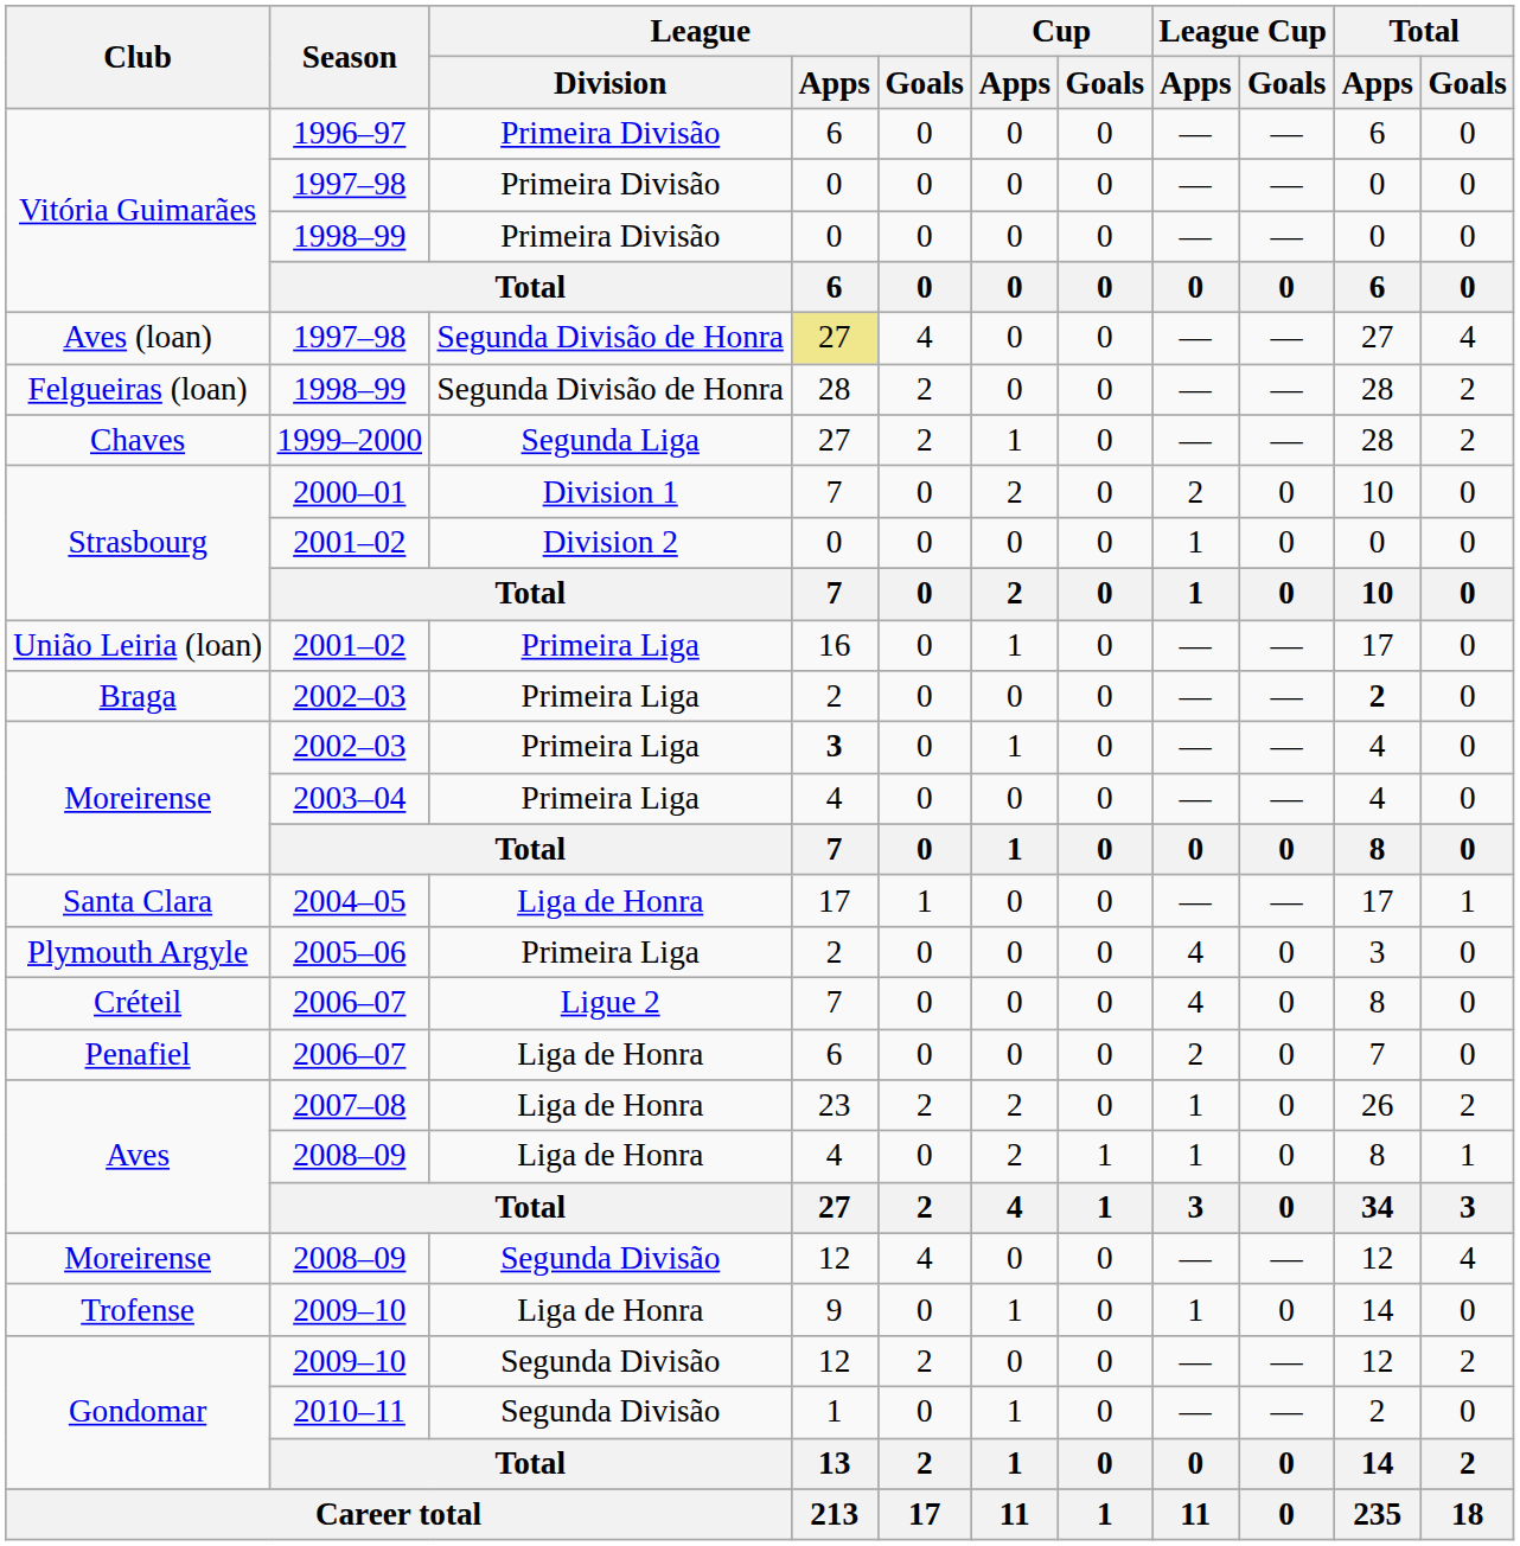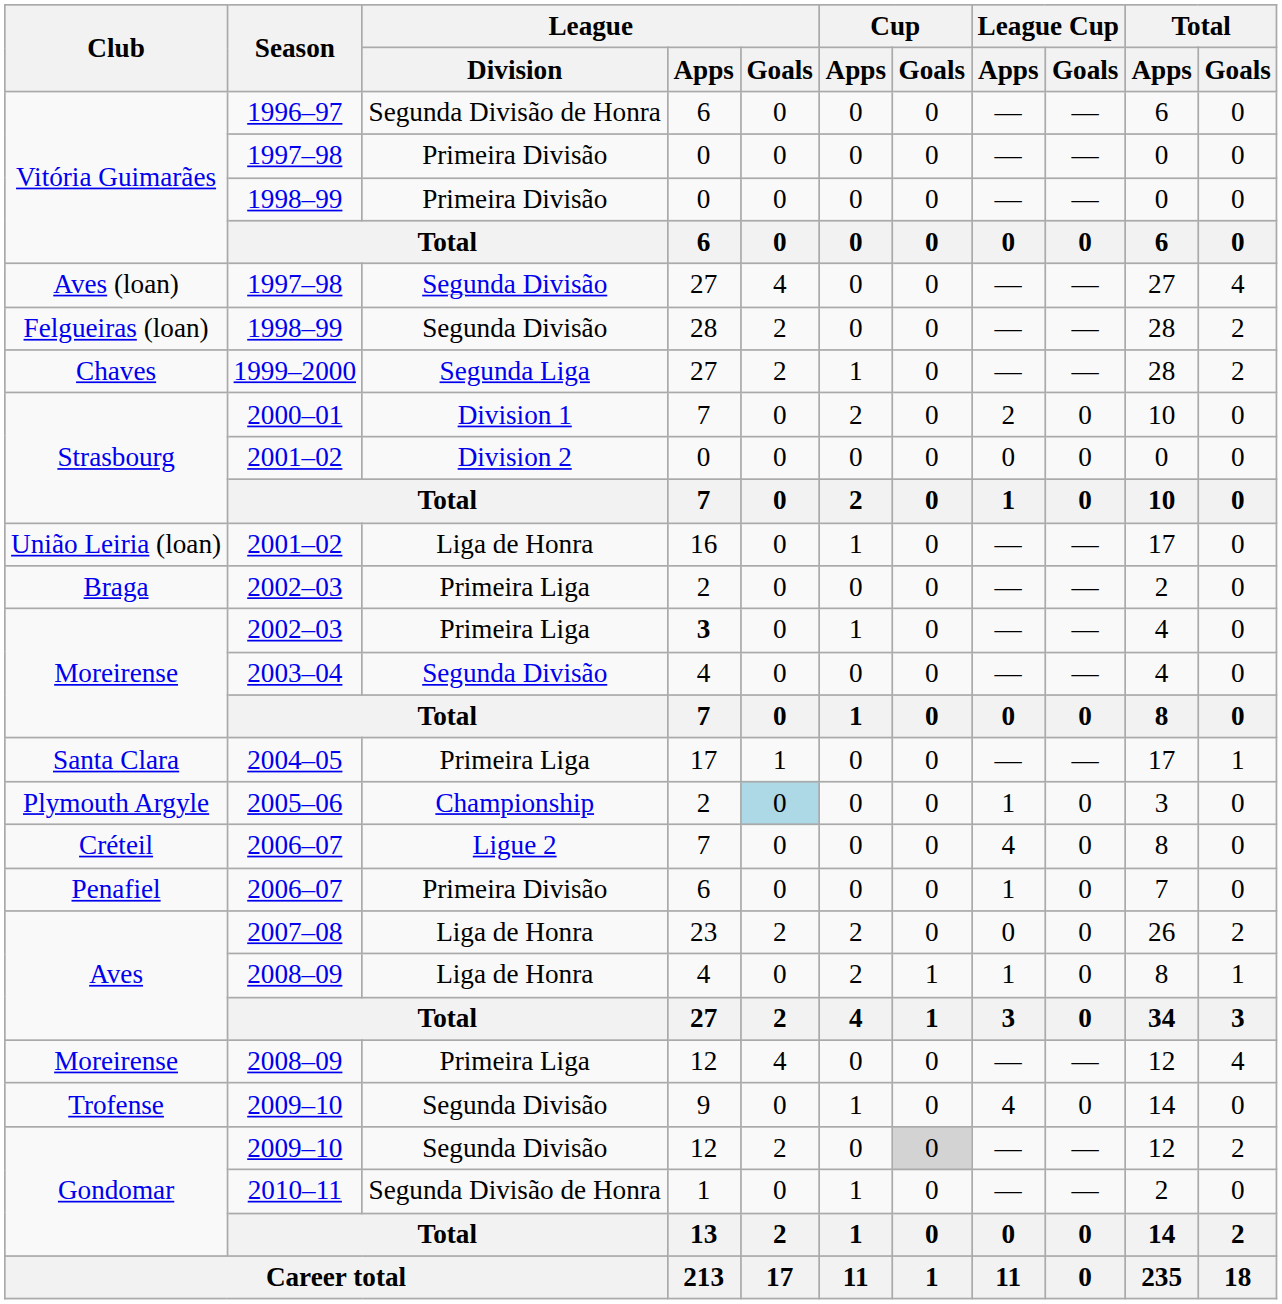Vitória Guimarães / 1996–97 | League / Division: Primeira Divisão -> Segunda Divisão de Honra
Aves (loan) | League / Division: Segunda Divisão de Honra -> Segunda Divisão
Aves (loan) | League / Apps: khaki background -> no background
Felgueiras (loan) | League / Division: Segunda Divisão de Honra -> Segunda Divisão
Strasbourg / 2001–02 | League Cup / Apps: 1 -> 0
União Leiria (loan) | League / Division: Primeira Liga -> Liga de Honra
Braga | Total / Apps: bold -> normal
Moreirense / 2003–04 | League / Division: Primeira Liga -> Segunda Divisão
Santa Clara | League / Division: Liga de Honra -> Primeira Liga
Plymouth Argyle | League / Division: Primeira Liga -> Championship
Plymouth Argyle | League / Goals: no background -> lightblue background
Plymouth Argyle | League Cup / Apps: 4 -> 1
Penafiel | League / Division: Liga de Honra -> Primeira Divisão
Penafiel | League Cup / Apps: 2 -> 1
Aves / 2007–08 | League Cup / Apps: 1 -> 0
Moreirense / 2008–09 | League / Division: Segunda Divisão -> Primeira Liga
Trofense | League / Division: Liga de Honra -> Segunda Divisão
Trofense | League Cup / Apps: 1 -> 4
Gondomar / 2009–10 | Cup / Goals: no background -> lightgrey background
Gondomar / 2010–11 | League / Division: Segunda Divisão -> Segunda Divisão de Honra
